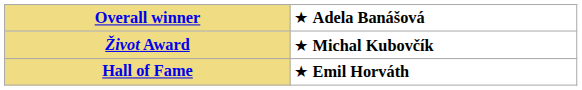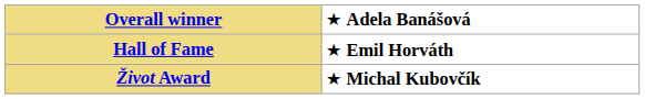rows swapped: Hall of Fame <-> Život Award
